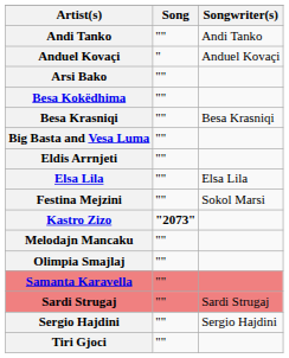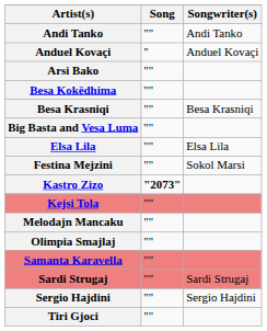- row: Eldis Arrnjeti | ""
+ row: Kejsi Tola | ""
